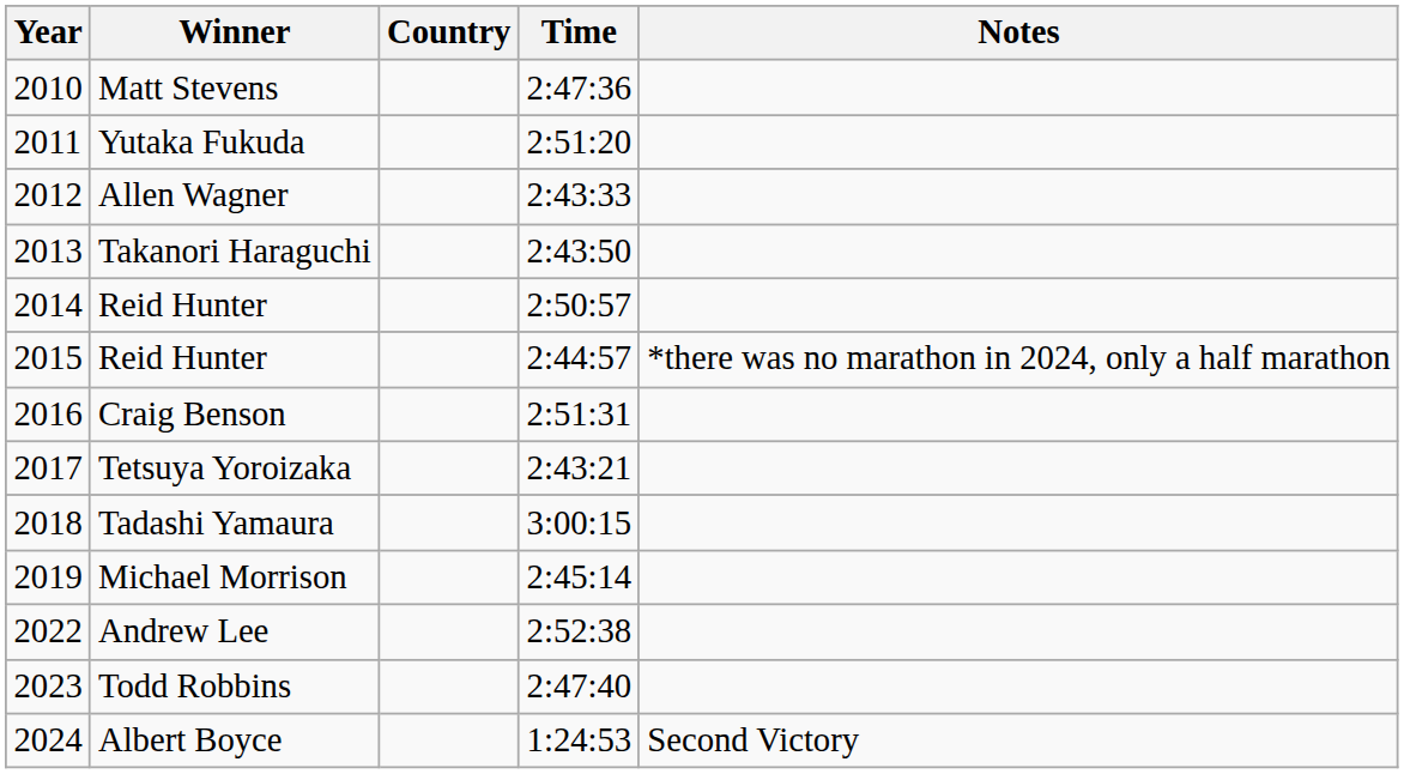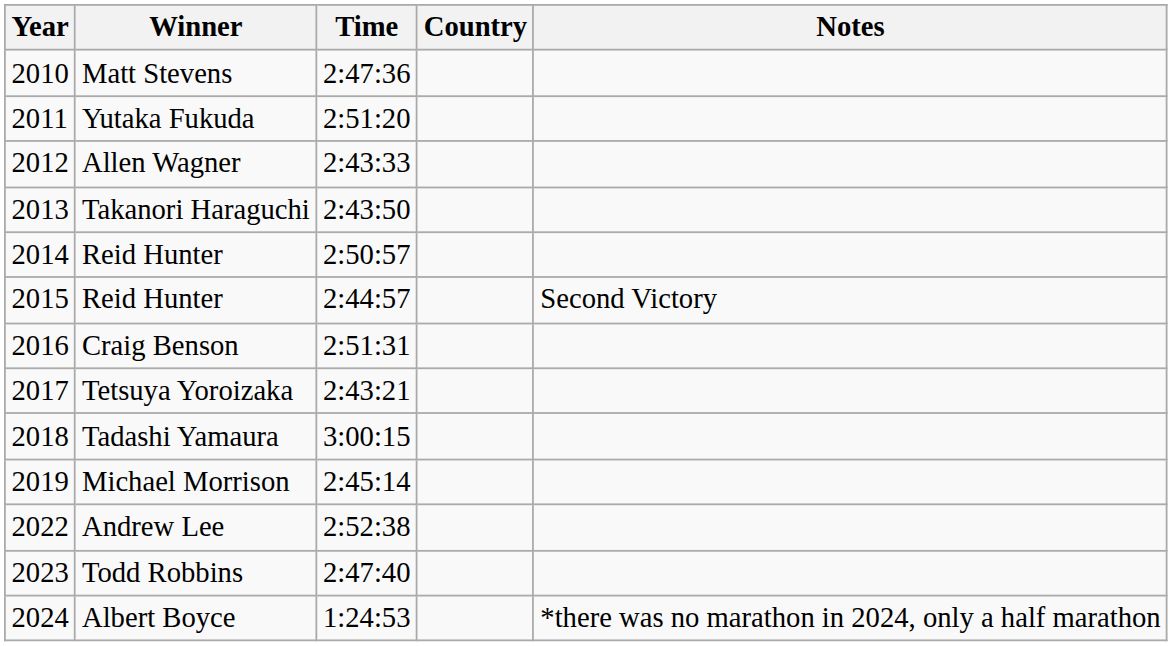columns swapped: Country <-> Time
2015 / Reid Hunter | Notes: *there was no marathon in 2024, only a half marathon -> Second Victory
Albert Boyce | Notes: Second Victory -> *there was no marathon in 2024, only a half marathon
